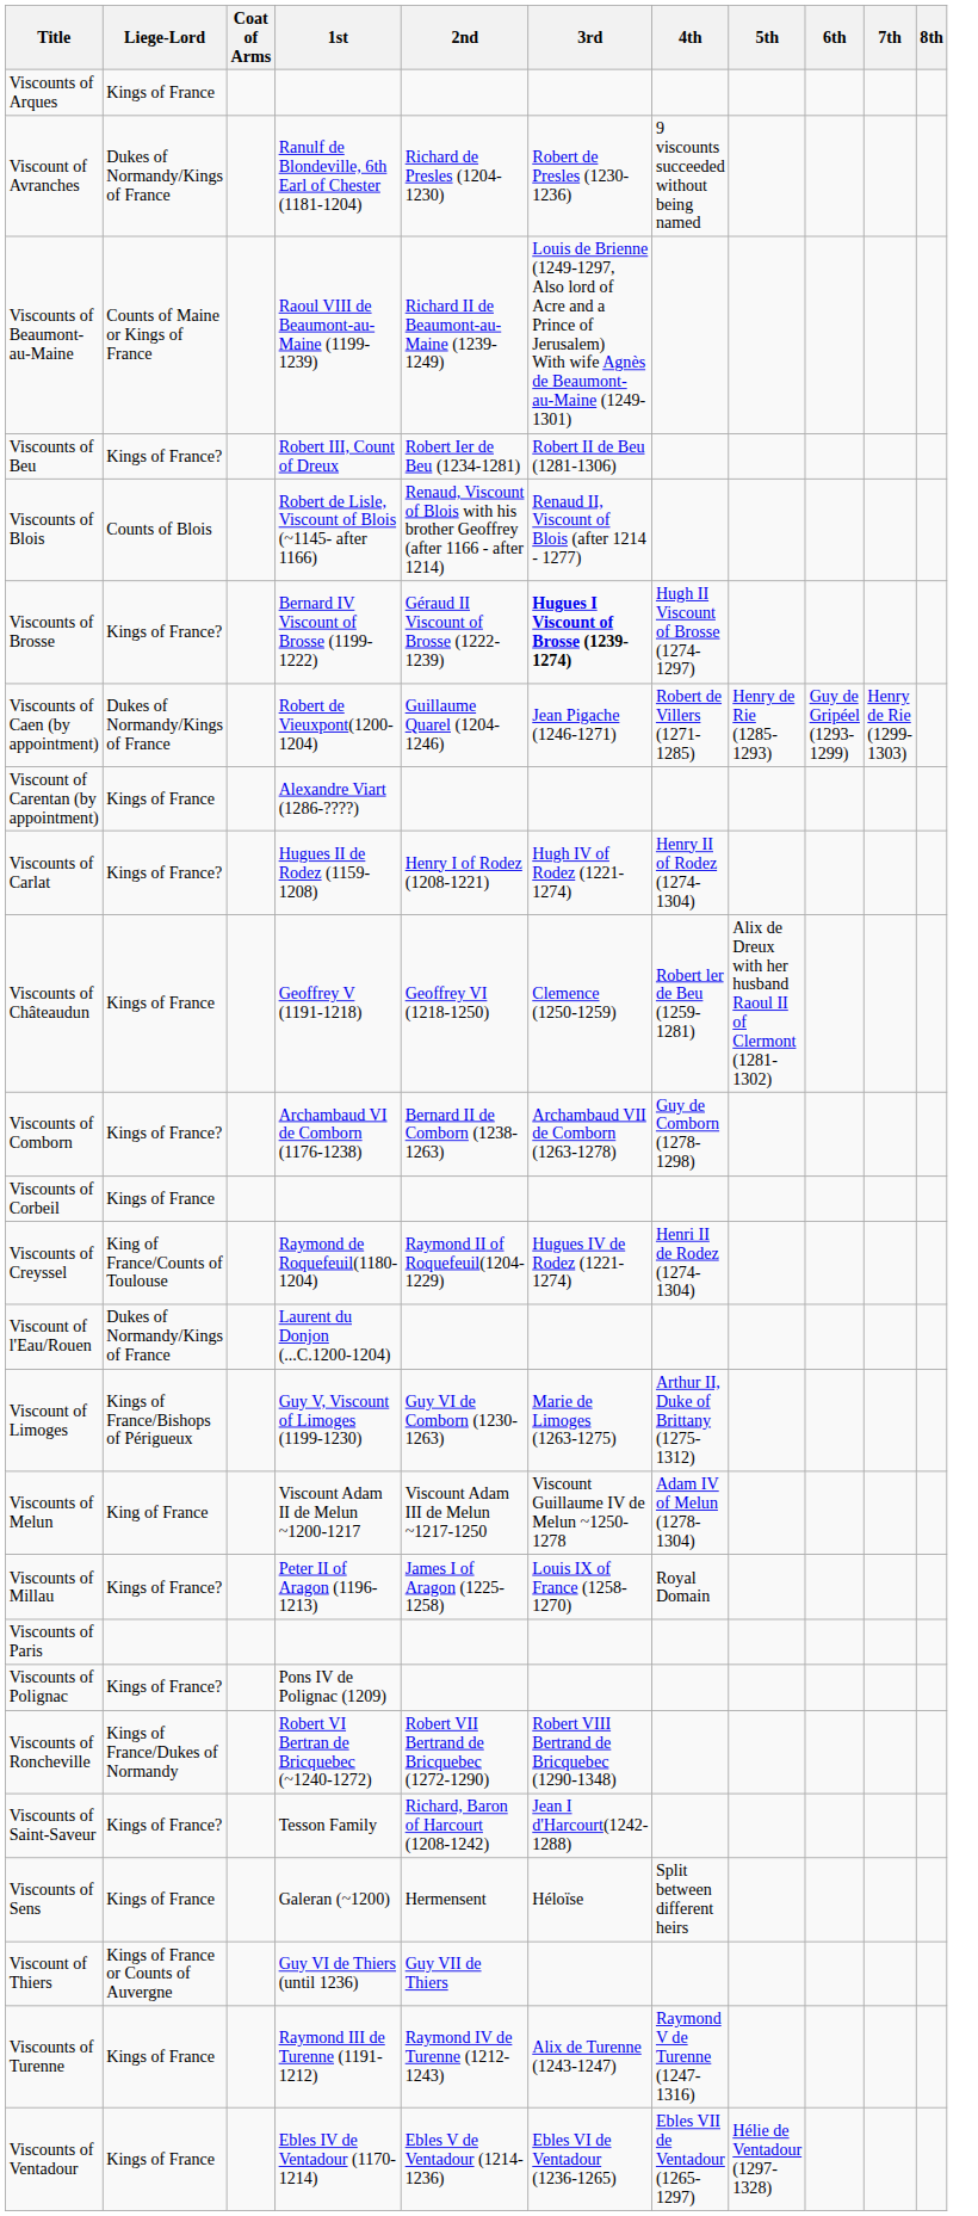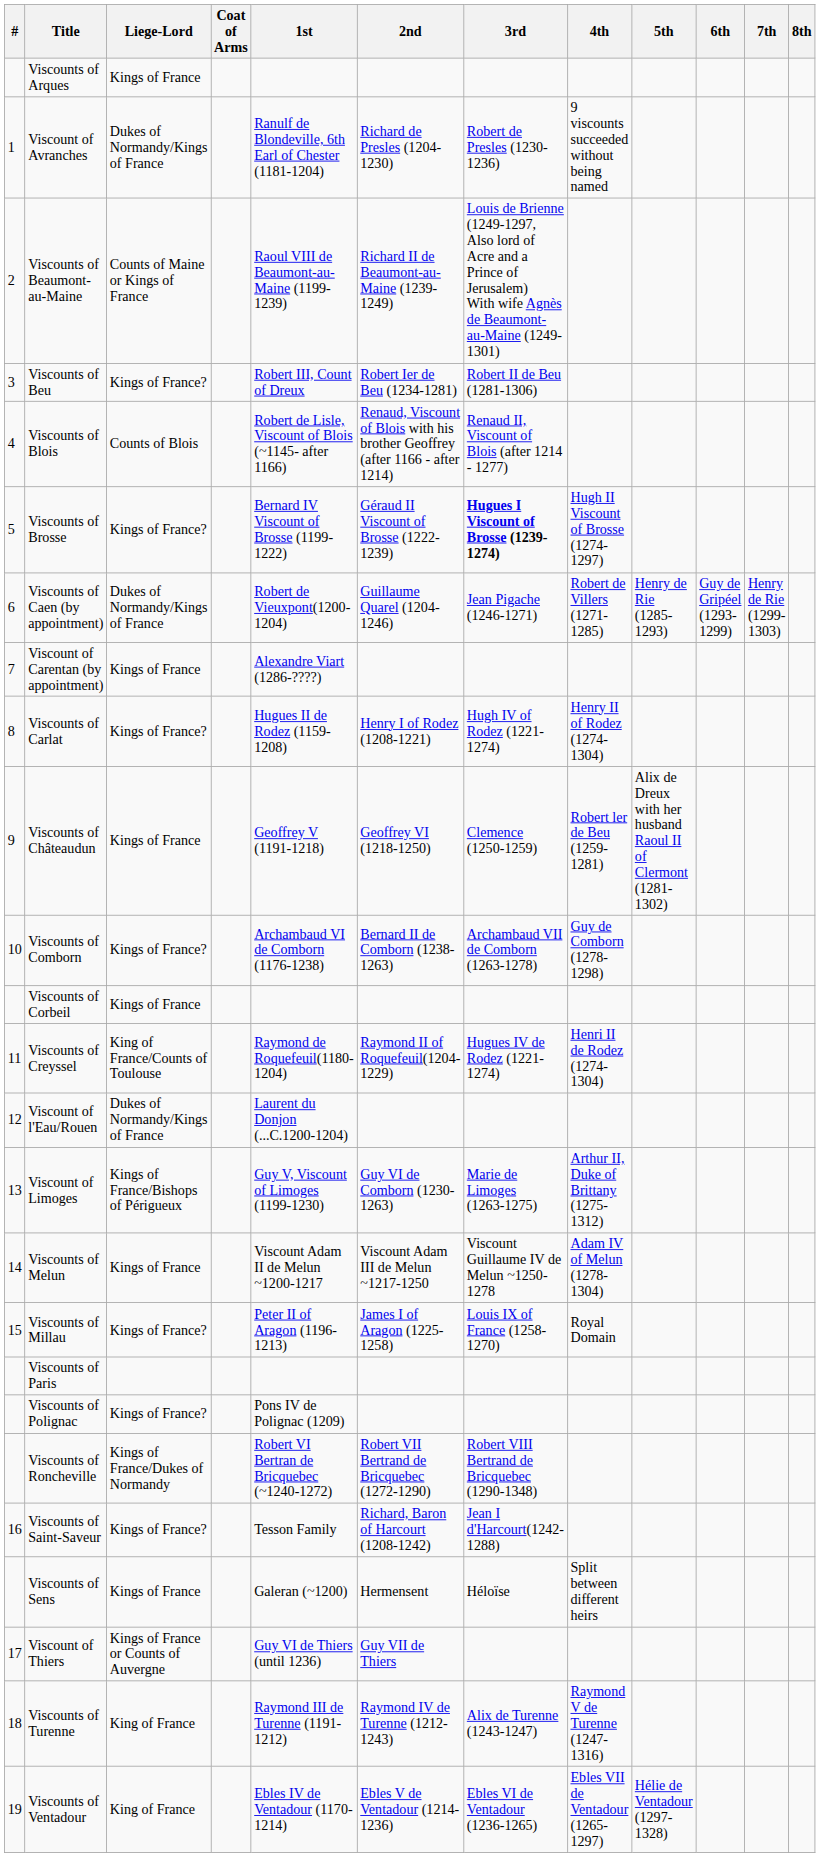+ column: # | 1 | 2 | 3 | 4 | 5 | 6 | 7 | 8 | 9 | 10 | 11 | 12 | 13 | 14 | 15 | 16 | 17 | 18 | 19
Viscounts of Melun | Liege-Lord: King of France -> Kings of France
Viscounts of Turenne | Liege-Lord: Kings of France -> King of France
Viscounts of Ventadour | Liege-Lord: Kings of France -> King of France
